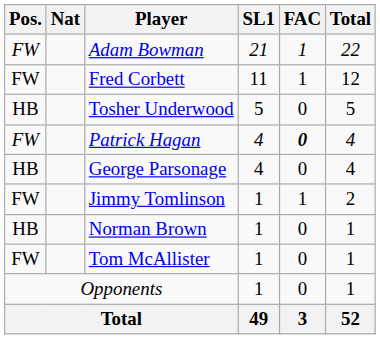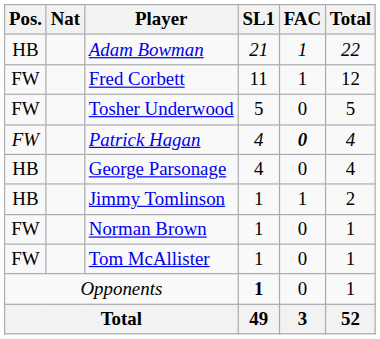Adam Bowman | Pos.: FW -> HB
Tosher Underwood | Pos.: HB -> FW
Jimmy Tomlinson | Pos.: FW -> HB
Norman Brown | Pos.: HB -> FW
Opponents | SL1: normal -> bold
